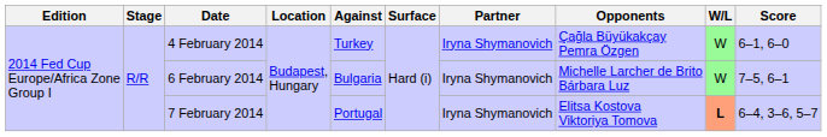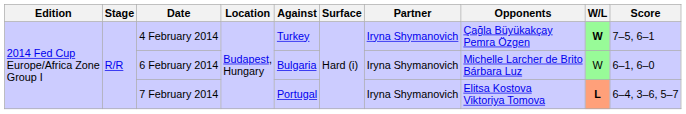4 February 2014 | W/L: normal -> bold
4 February 2014 | Score: 6–1, 6–0 -> 7–5, 6–1
6 February 2014 | Score: 7–5, 6–1 -> 6–1, 6–0
